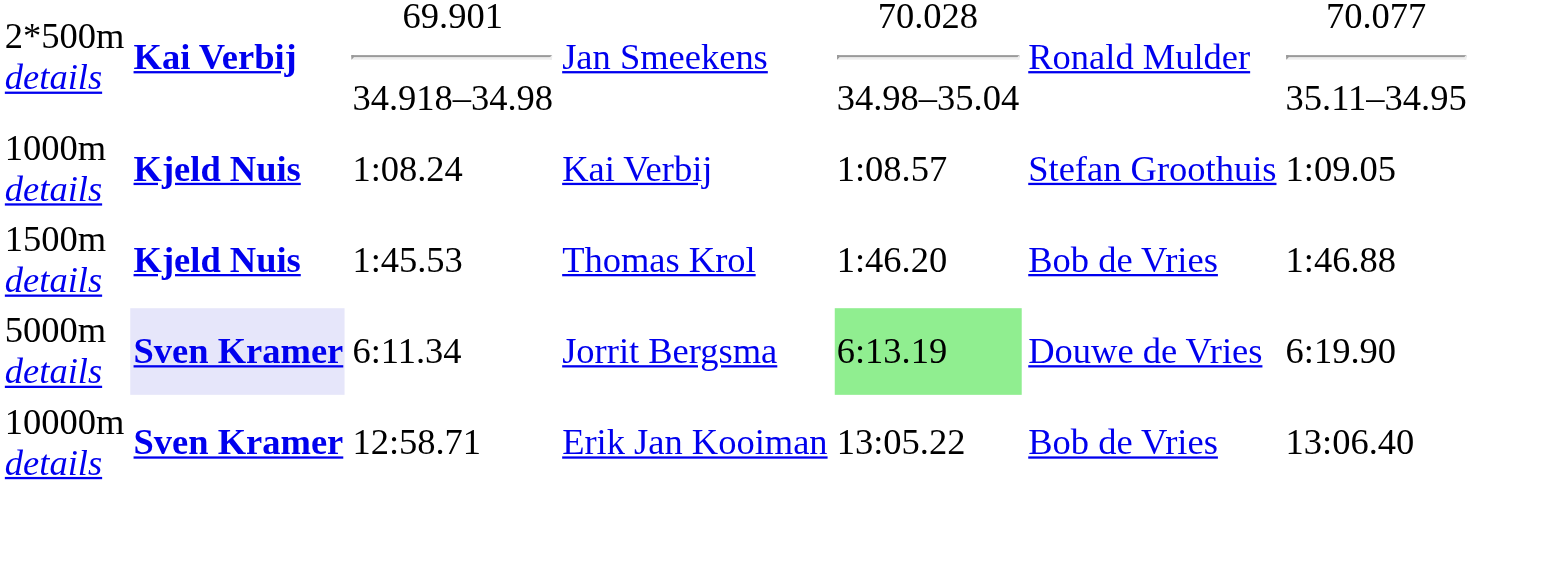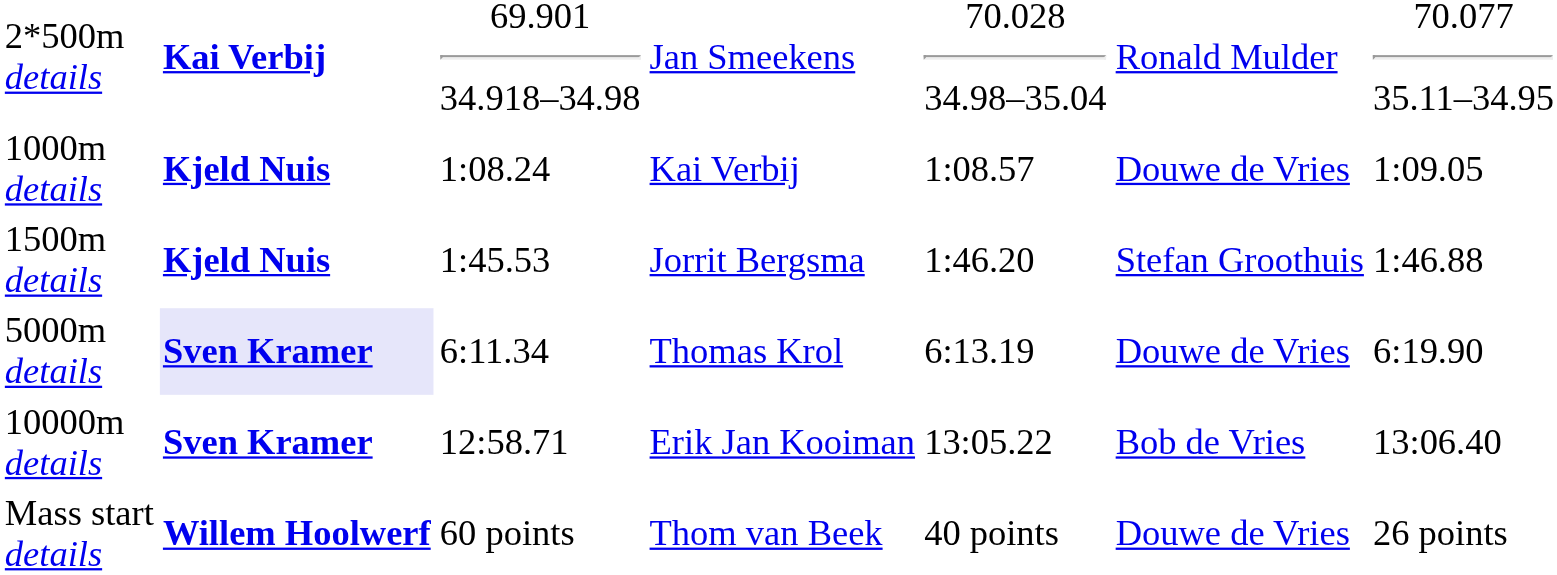1000m details | column 6: Stefan Groothuis -> Douwe de Vries
1500m details | column 4: Thomas Krol -> Jorrit Bergsma
1500m details | column 6: Bob de Vries -> Stefan Groothuis
5000m details | column 4: Jorrit Bergsma -> Thomas Krol
5000m details | column 5: lightgreen background -> no background
+ row: Mass start details | Willem Hoolwerf | 60 points | Thom van Beek | 40 points | Douwe de Vries | 26 points
